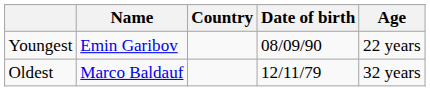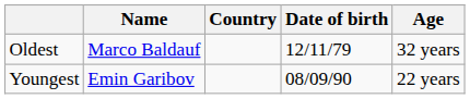rows swapped: Youngest <-> Oldest
